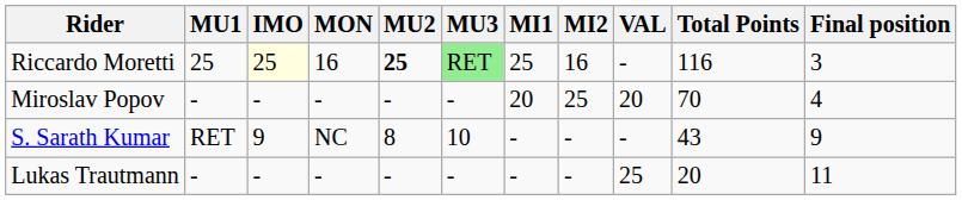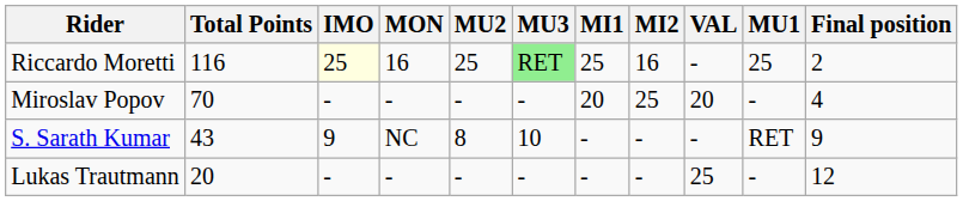columns swapped: MU1 <-> Total Points
Riccardo Moretti | MU2: bold -> normal
Riccardo Moretti | Final position: 3 -> 2
Lukas Trautmann | Final position: 11 -> 12
